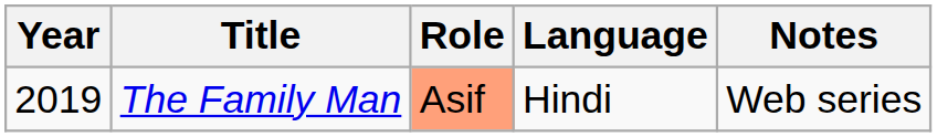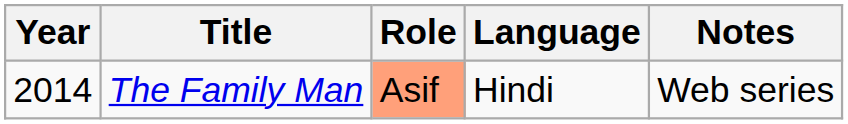The Family Man | Year: 2019 -> 2014
